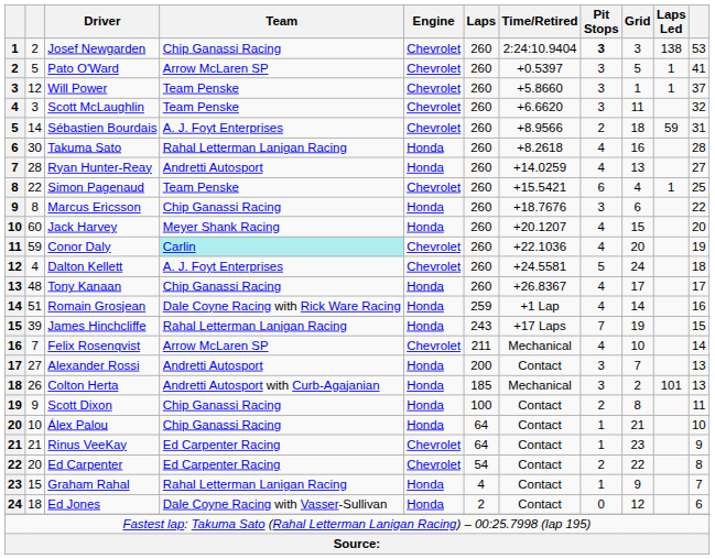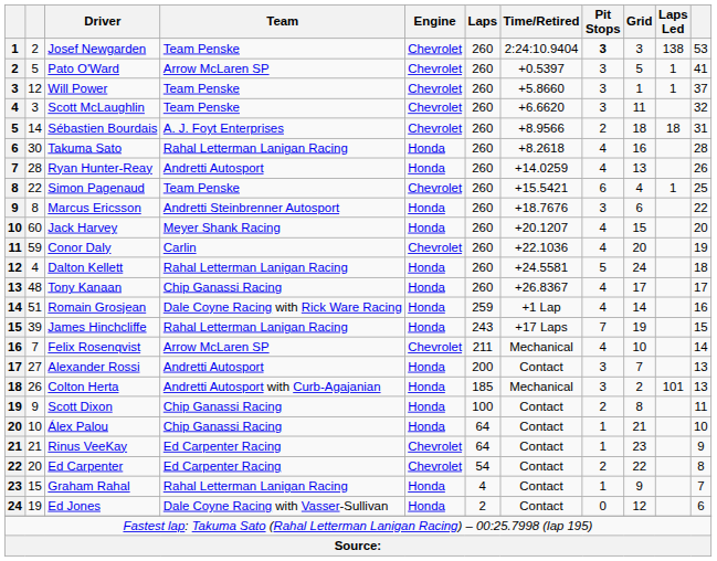Josef Newgarden | Team: Chip Ganassi Racing -> Team Penske
Sébastien Bourdais | Laps Led: 59 -> 18
Ryan Hunter-Reay | column 11: 27 -> 26
Marcus Ericsson | Team: Chip Ganassi Racing -> Andretti Steinbrenner Autosport
Conor Daly | Team: paleturquoise background -> no background
Dalton Kellett | Team: A. J. Foyt Enterprises -> Rahal Letterman Lanigan Racing
Dalton Kellett | Engine: Chevrolet -> Honda
Ed Jones | column 2: 18 -> 19
